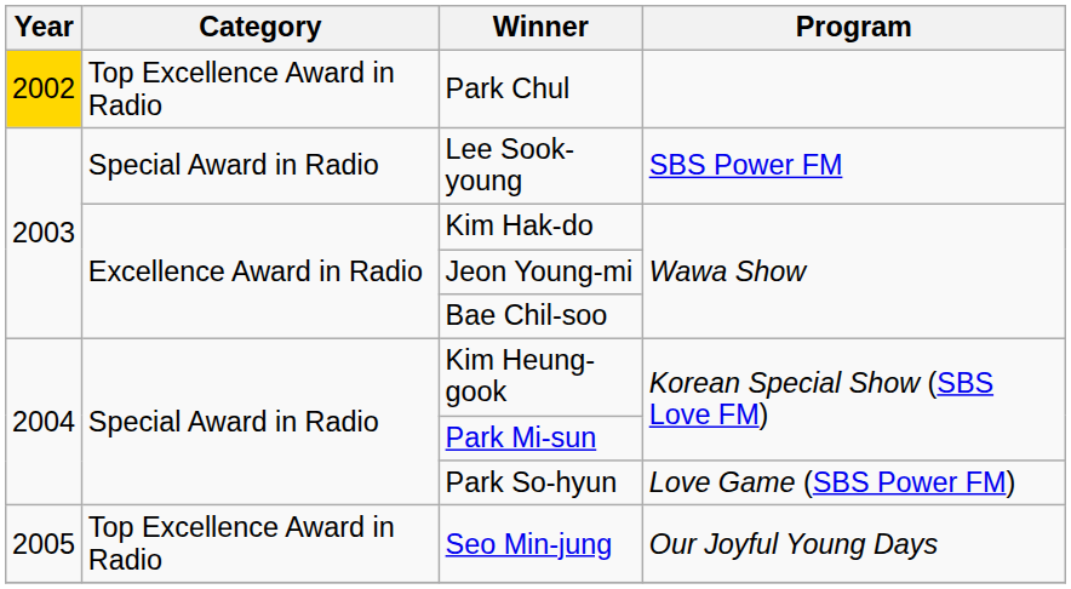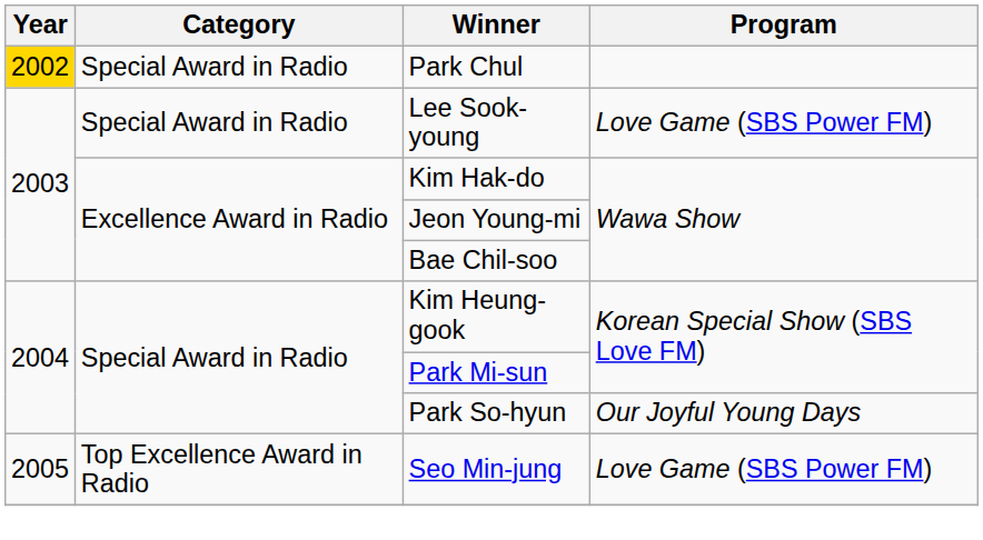Park Chul | Category: Top Excellence Award in Radio -> Special Award in Radio
Lee Sook-young | Program: SBS Power FM -> Love Game (SBS Power FM)
Park So-hyun | Program: Love Game (SBS Power FM) -> Our Joyful Young Days
Seo Min-jung | Program: Our Joyful Young Days -> Love Game (SBS Power FM)
